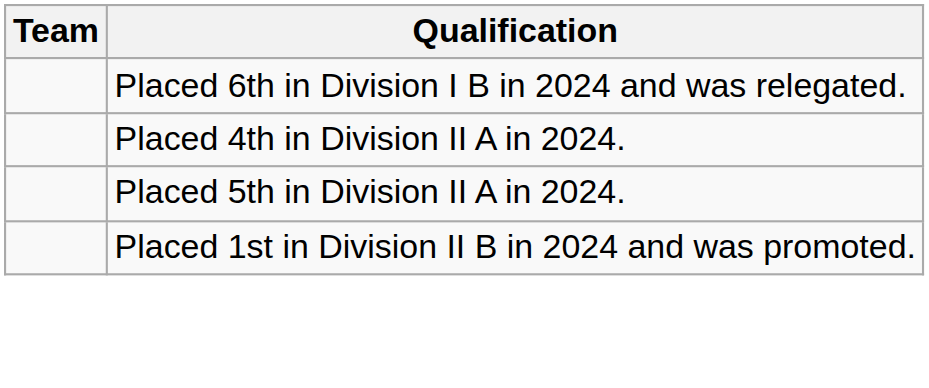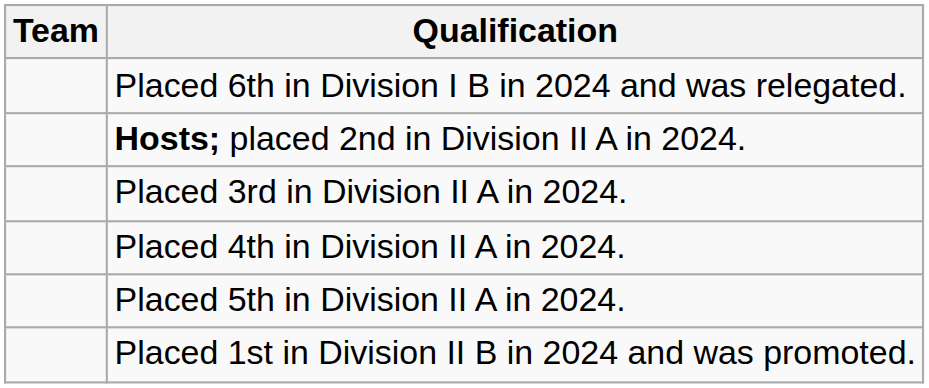+ row: Hosts; placed 2nd in Division II A in 2024.
+ row: Placed 3rd in Division II A in 2024.
